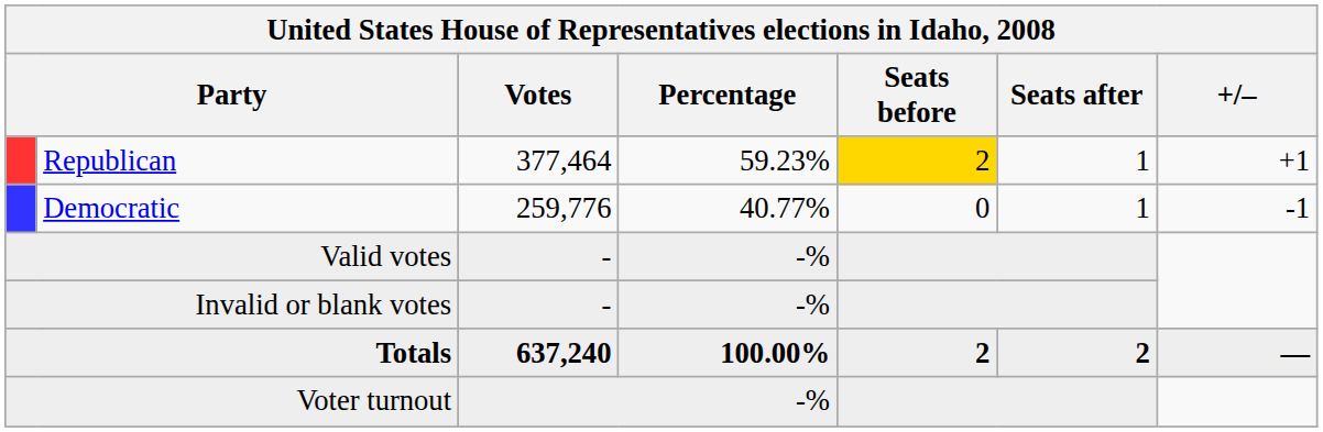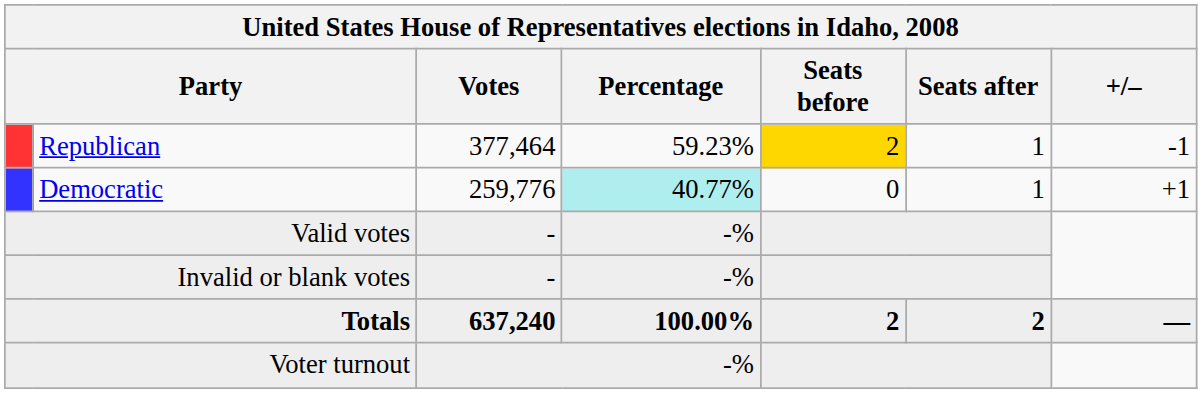Republican | +/–: +1 -> -1
Democratic | Percentage: no background -> paleturquoise background
Democratic | +/–: -1 -> +1
